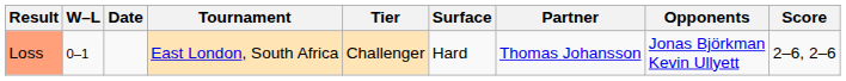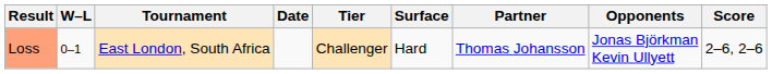columns swapped: Date <-> Tournament
